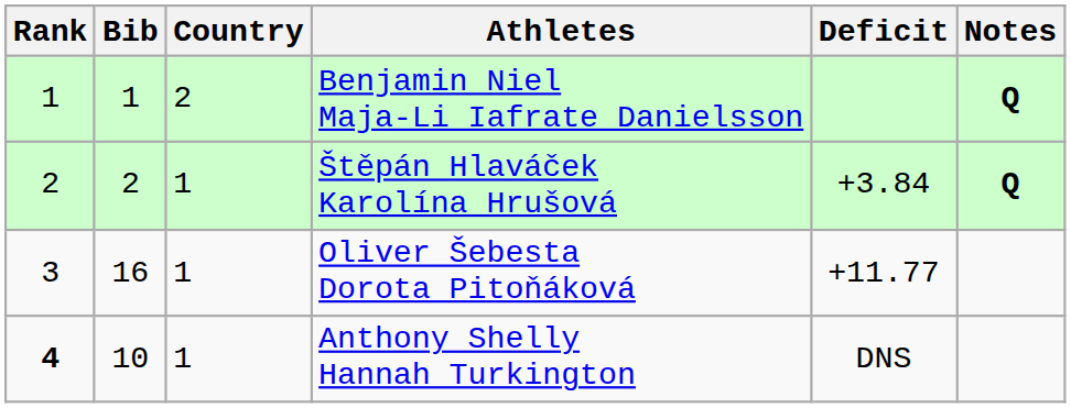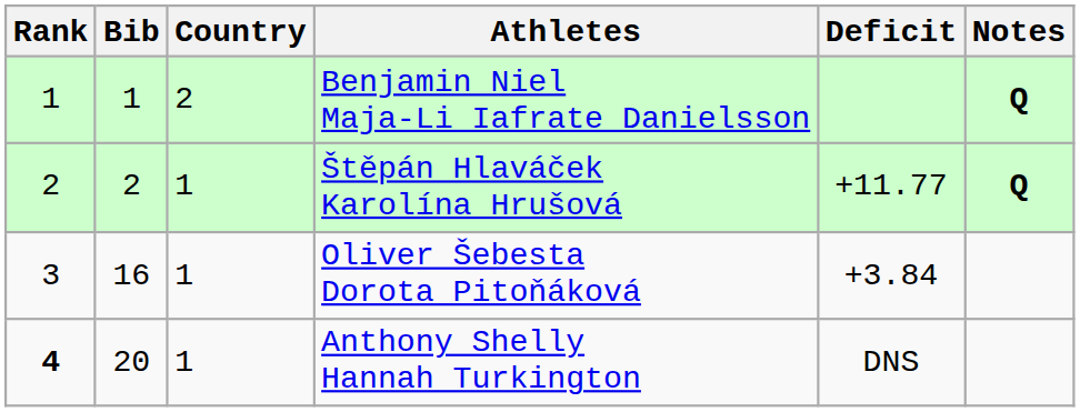Štěpán Hlaváček Karolína Hrušová | Deficit: +3.84 -> +11.77
Oliver Šebesta Dorota Pitoňáková | Deficit: +11.77 -> +3.84
Anthony Shelly Hannah Turkington | Bib: 10 -> 20
